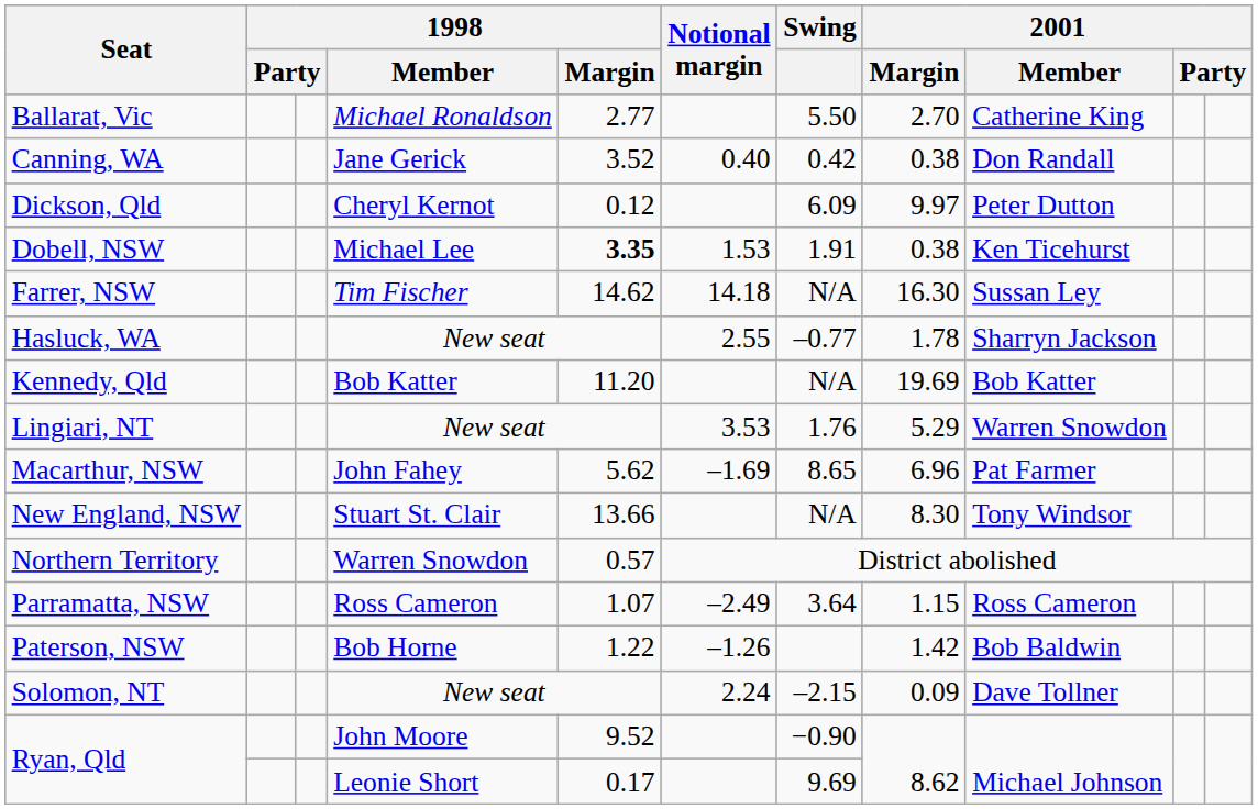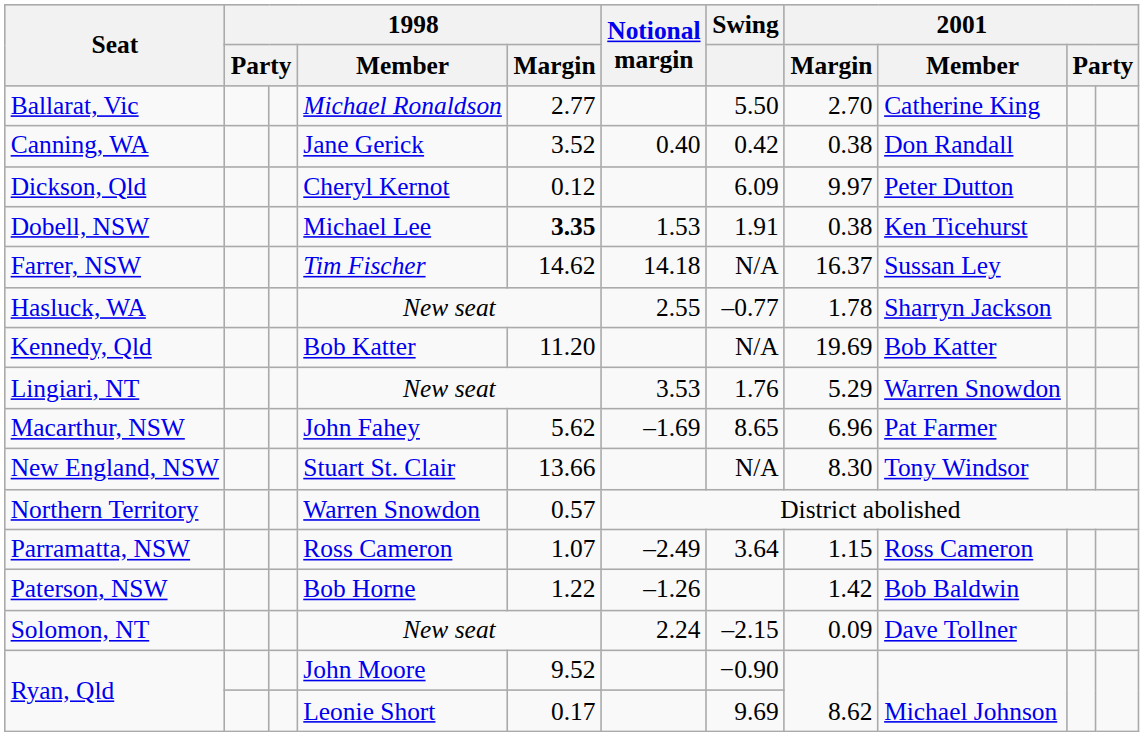Farrer, NSW | 2001 / Margin: 16.30 -> 16.37
